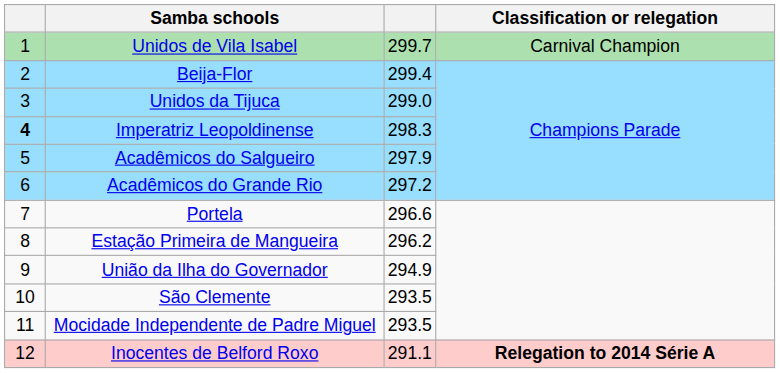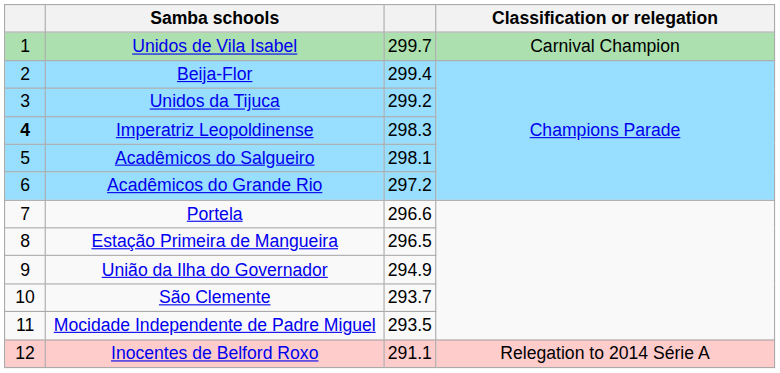Unidos da Tijuca | column 3: 299.0 -> 299.2
Acadêmicos do Salgueiro | column 3: 297.9 -> 298.1
Estação Primeira de Mangueira | column 3: 296.2 -> 296.5
São Clemente | column 3: 293.5 -> 293.7
Inocentes de Belford Roxo | Classification or relegation: bold -> normal
